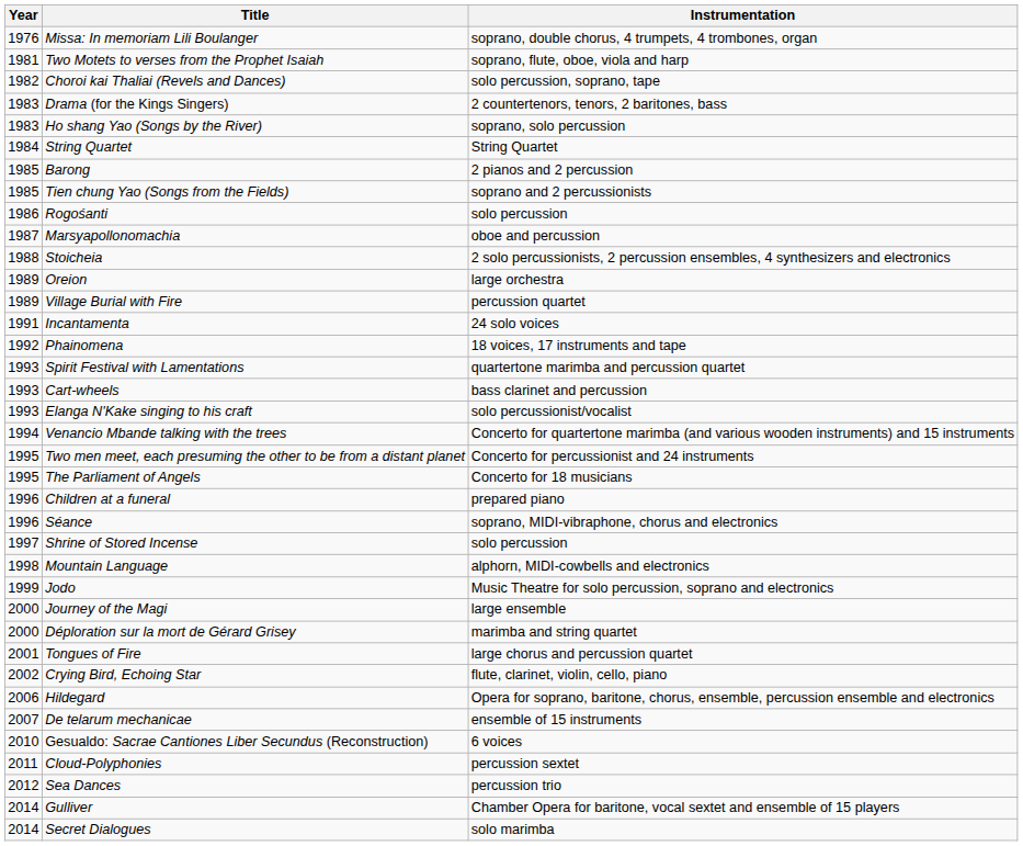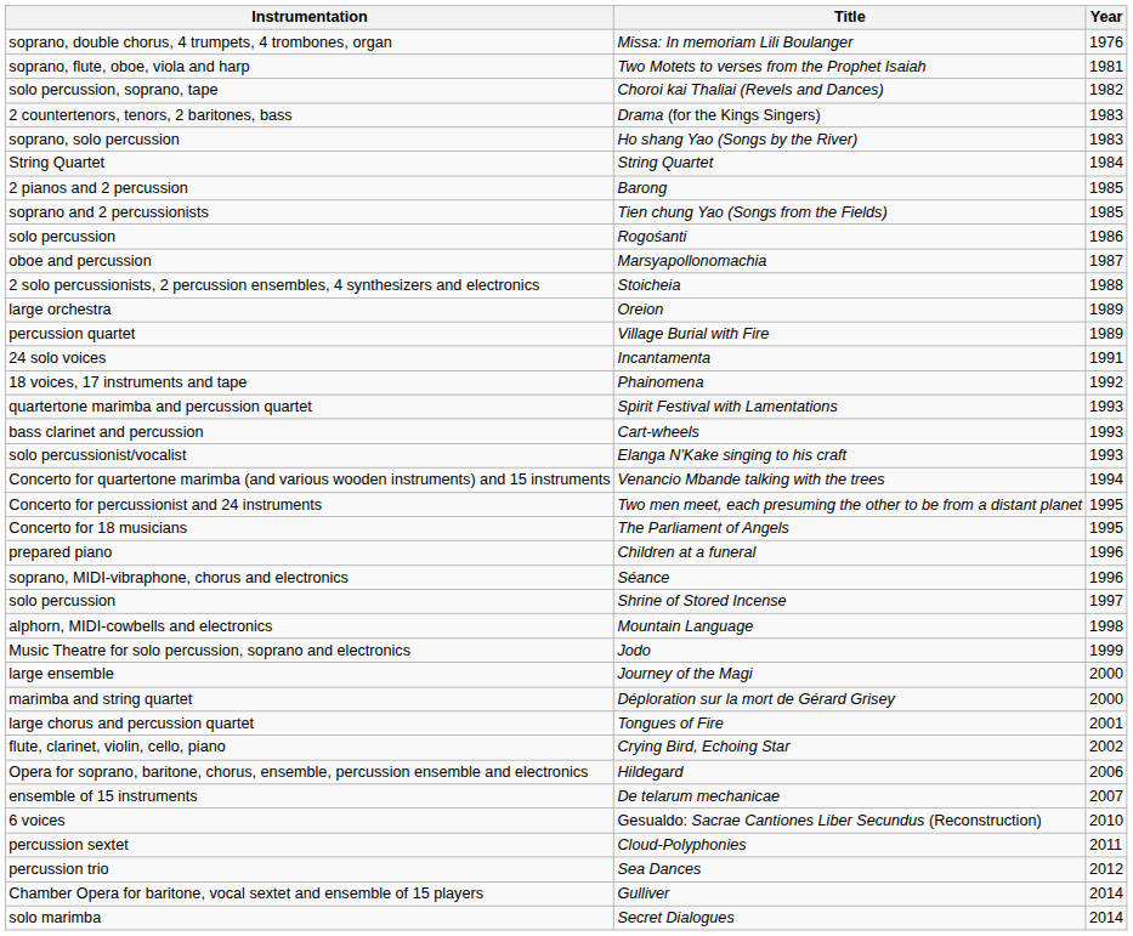columns swapped: Year <-> Instrumentation
